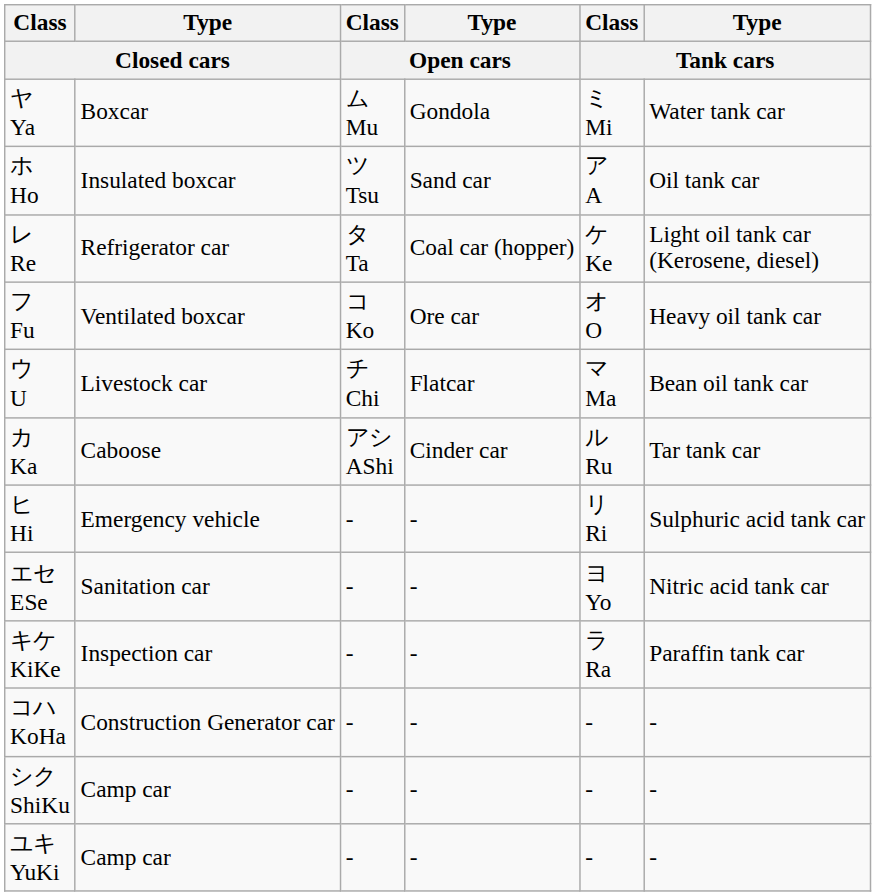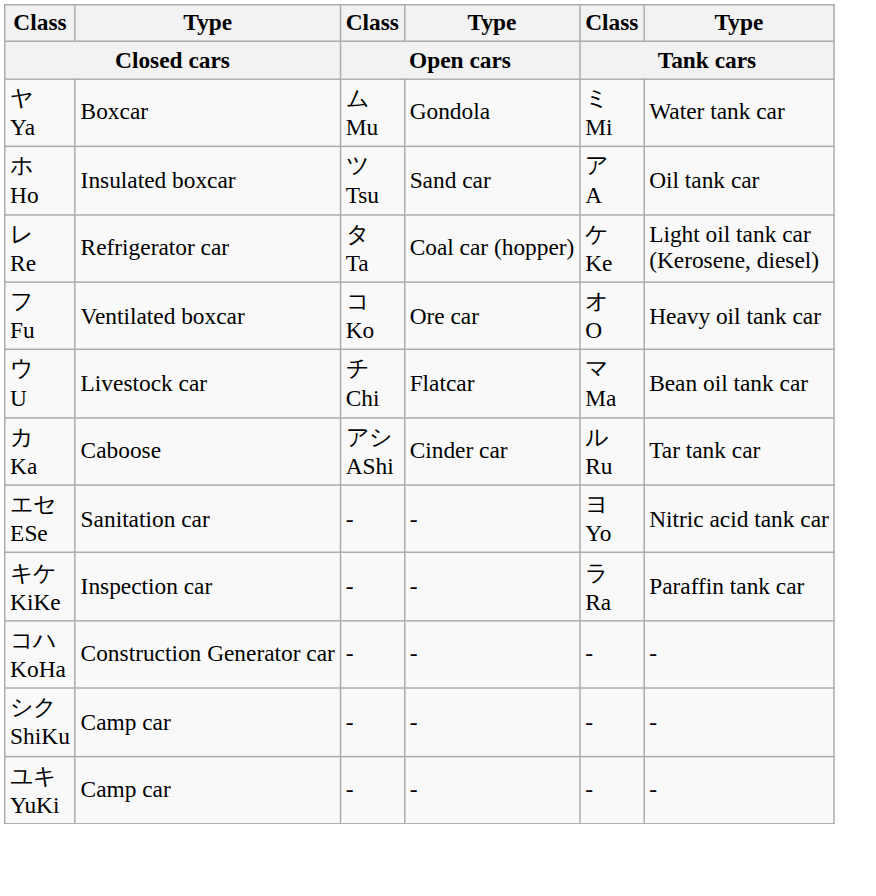- row: ヒ Hi | Emergency vehicle | - | - | リ Ri | Sulphuric acid tank car
